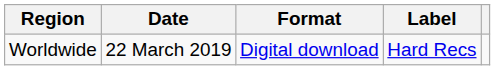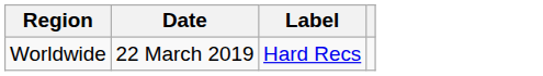- column: Format | Digital download
